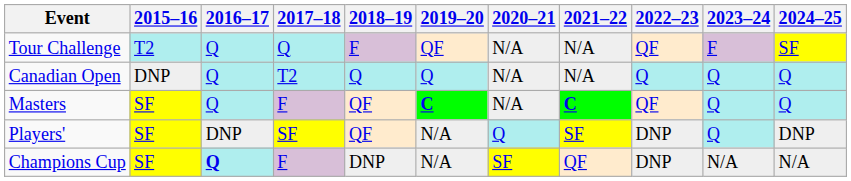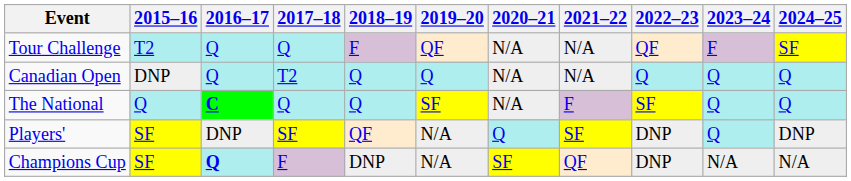+ row: The National | Q | C | Q | Q | SF | N/A | F | SF | Q | Q
- row: Masters | SF | Q | F | QF | C | N/A | C | QF | Q | Q
